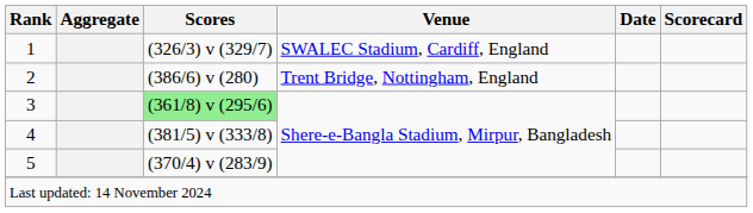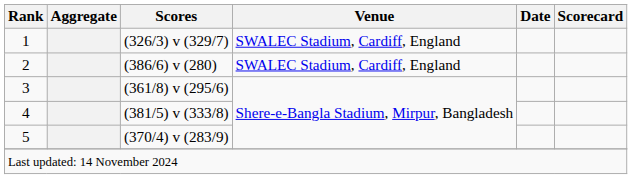2 | Venue: Trent Bridge, Nottingham, England -> SWALEC Stadium, Cardiff, England
3 | Scores: lightgreen background -> no background
